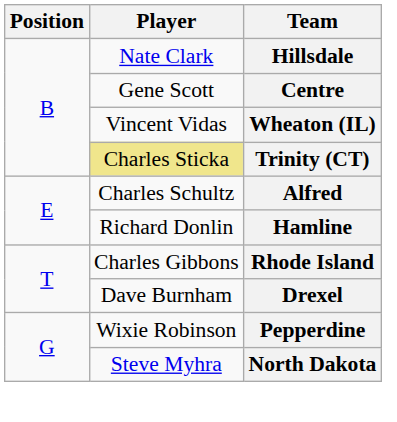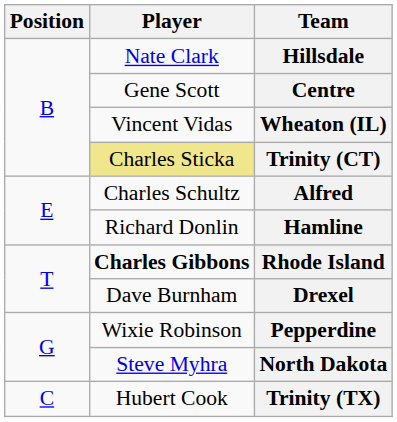Rhode Island | Player: normal -> bold
+ row: C | Hubert Cook | Trinity (TX)
